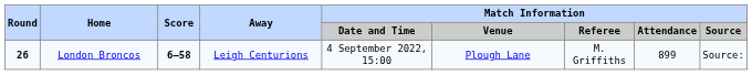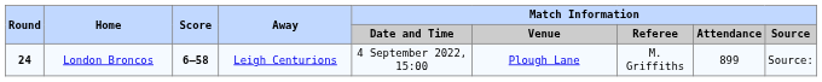London Broncos | Round: 26 -> 24
